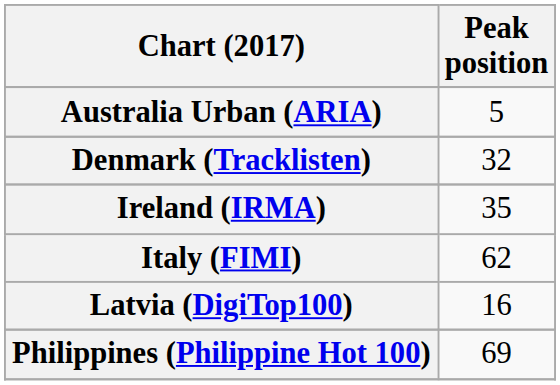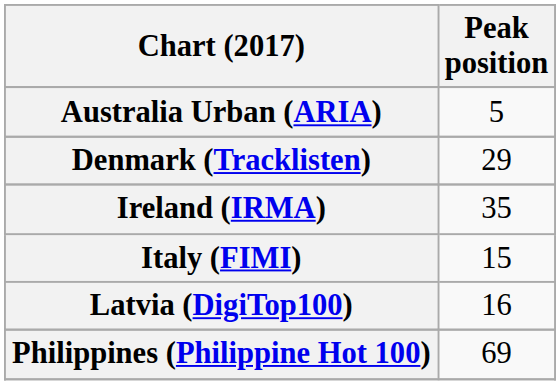Denmark (Tracklisten) | Peak position: 32 -> 29
Italy (FIMI) | Peak position: 62 -> 15
